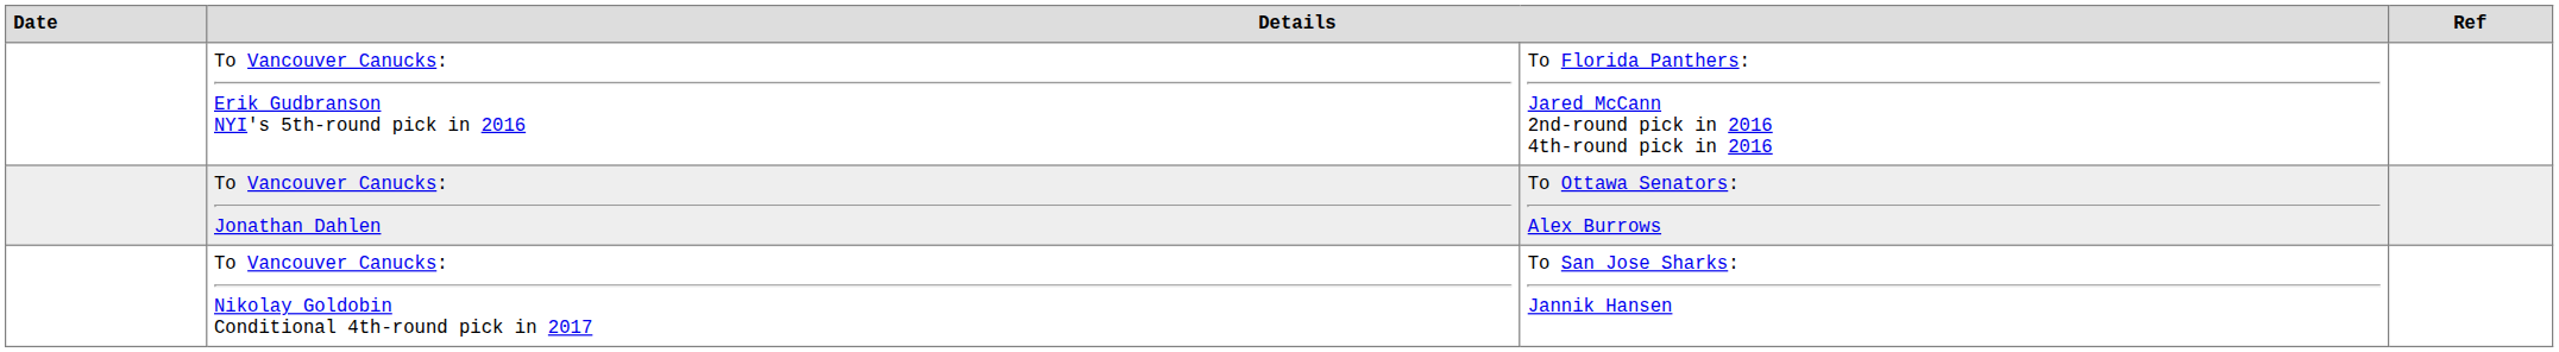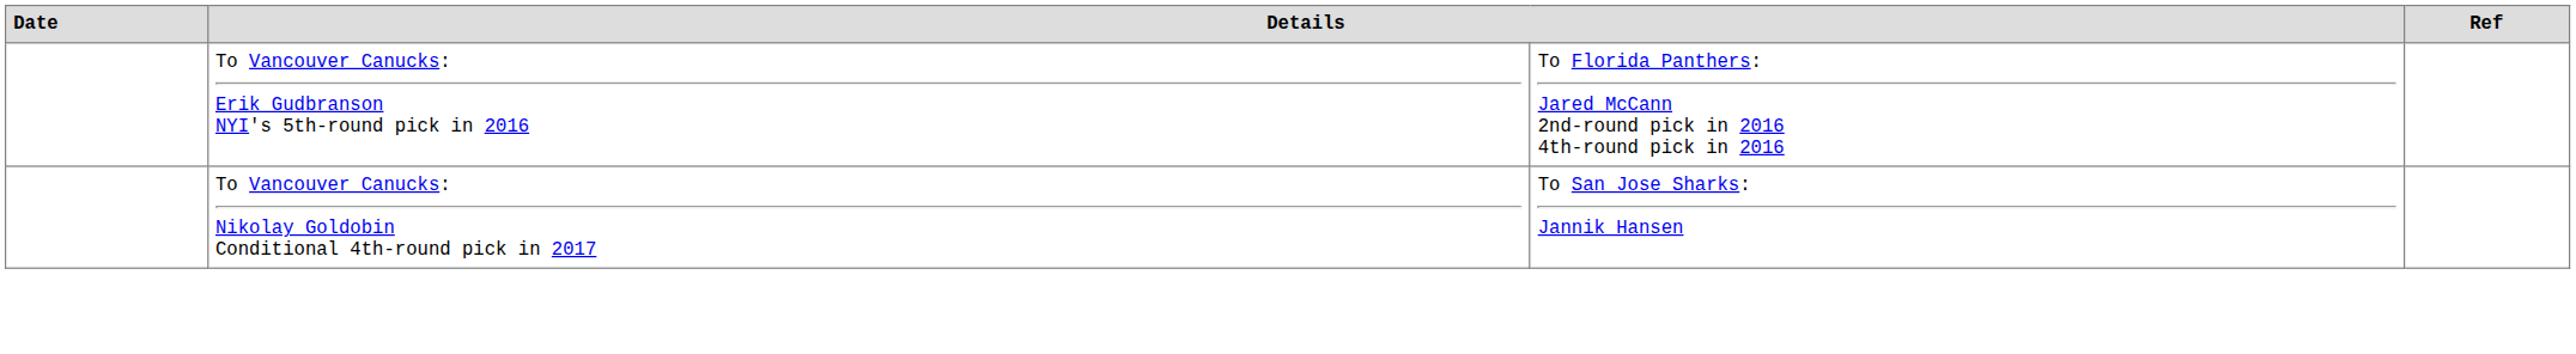- row: To Vancouver Canucks: Jonathan Dahlen | To Ottawa Senators: Alex Burrows
